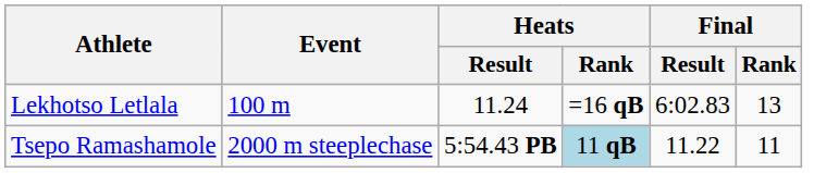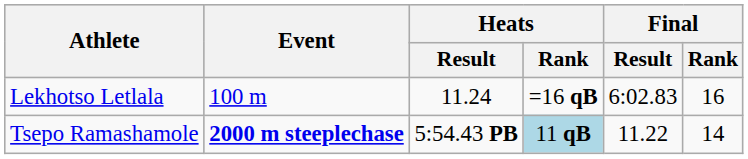Lekhotso Letlala | Final / Rank: 13 -> 16
Tsepo Ramashamole | Event: normal -> bold
Tsepo Ramashamole | Final / Rank: 11 -> 14
